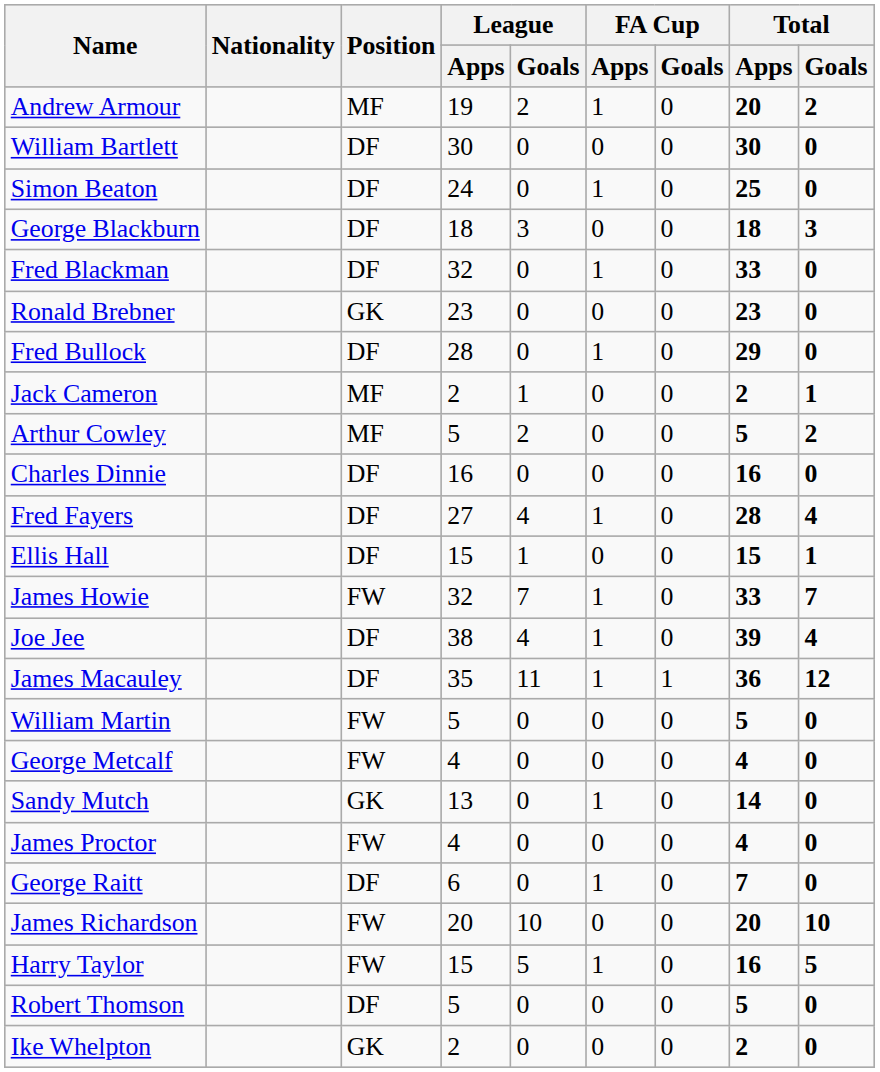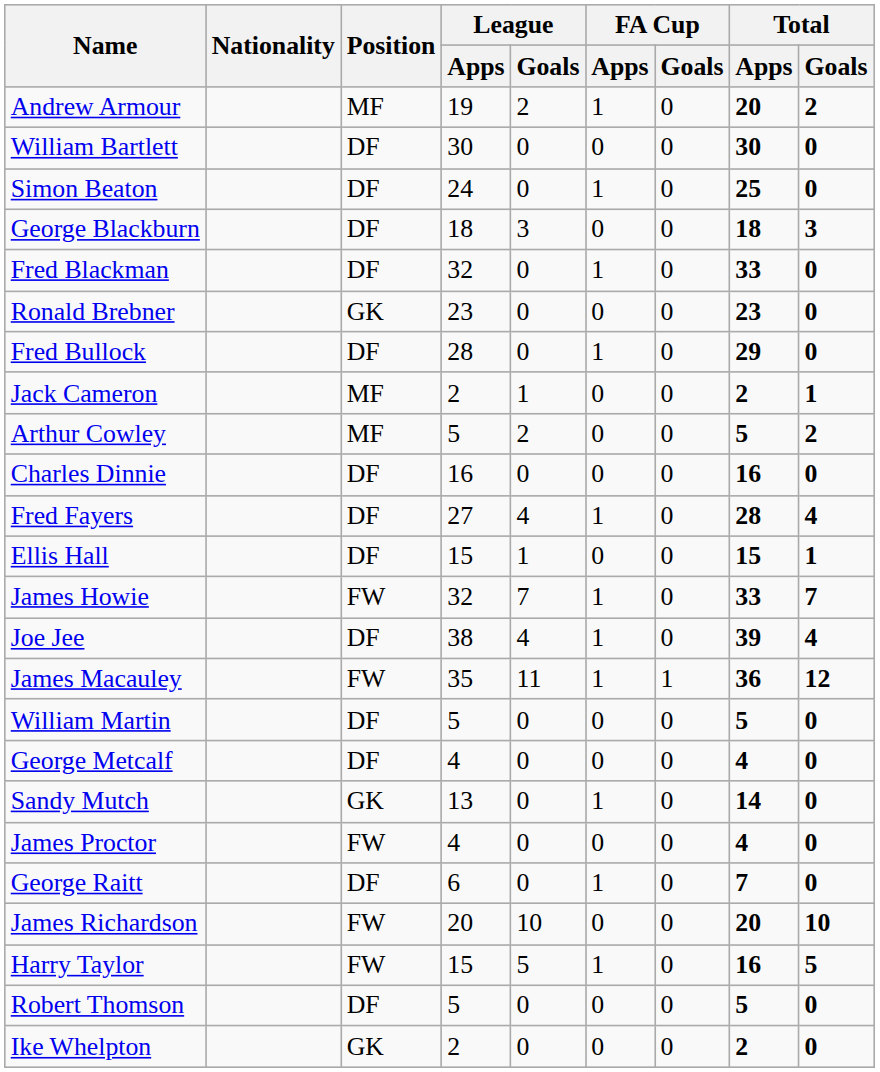James Macauley | Position: DF -> FW
William Martin | Position: FW -> DF
George Metcalf | Position: FW -> DF
